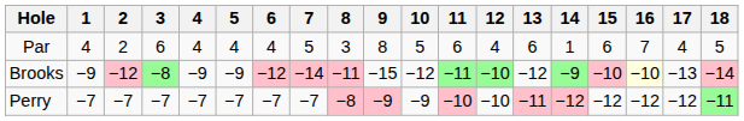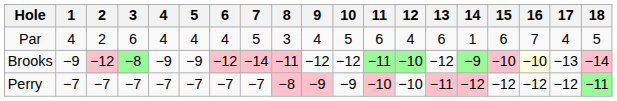Par | 9: 8 -> 4
Brooks | 9: −15 -> −12
